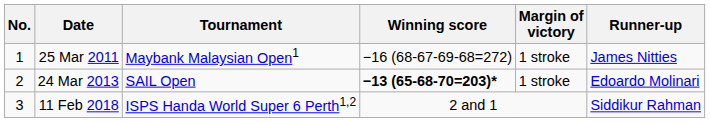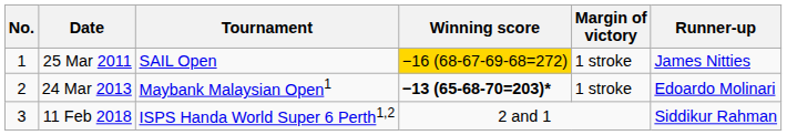25 Mar 2011 | Tournament: Maybank Malaysian Open1 -> SAIL Open
25 Mar 2011 | Winning score: no background -> gold background
24 Mar 2013 | Tournament: SAIL Open -> Maybank Malaysian Open1
